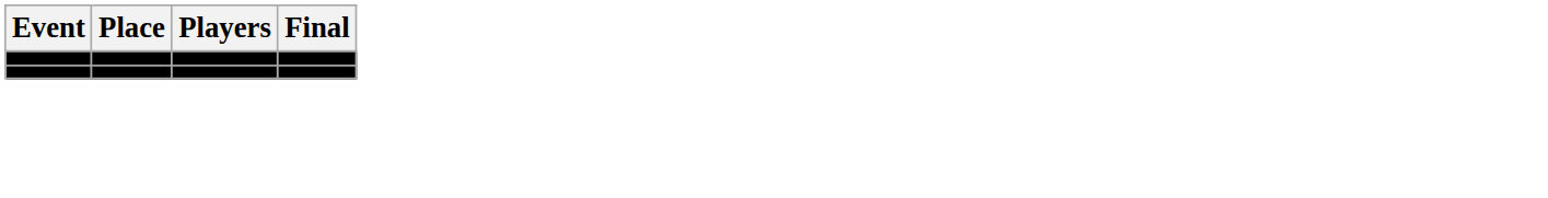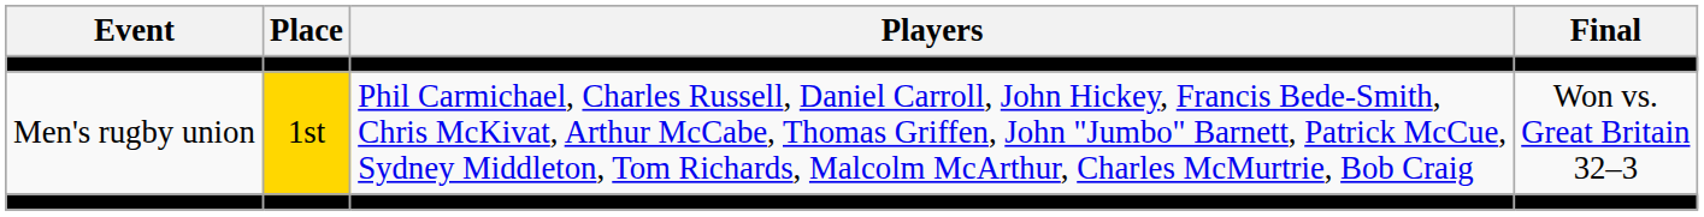+ row: Men's rugby union | 1st | Phil Carmichael, Charles Russell, Daniel Carroll, John Hickey, Francis Bede-Smith, Chris McKivat, Arthur McCabe, Thomas Griffen, John "Jumbo" Barnett, Patrick McCue, Sydney Middleton, Tom Richards, Malcolm McArthur, Charles McMurtrie, Bob Craig | Won vs. Great Britain 32–3
